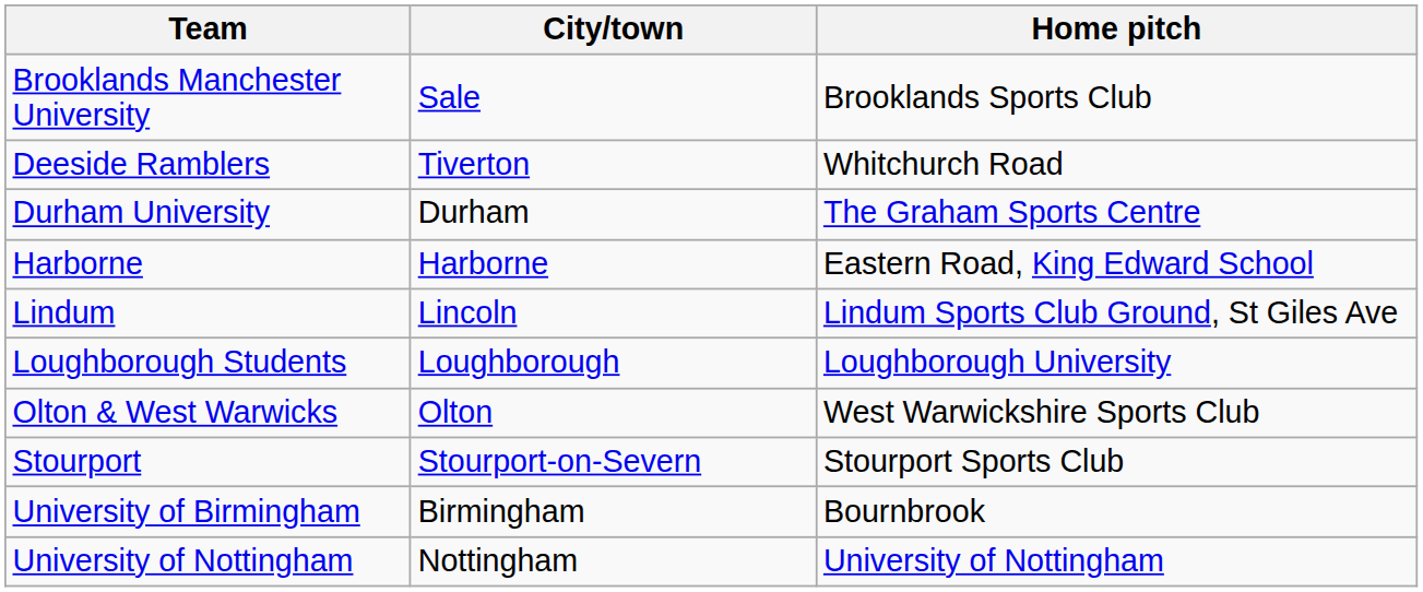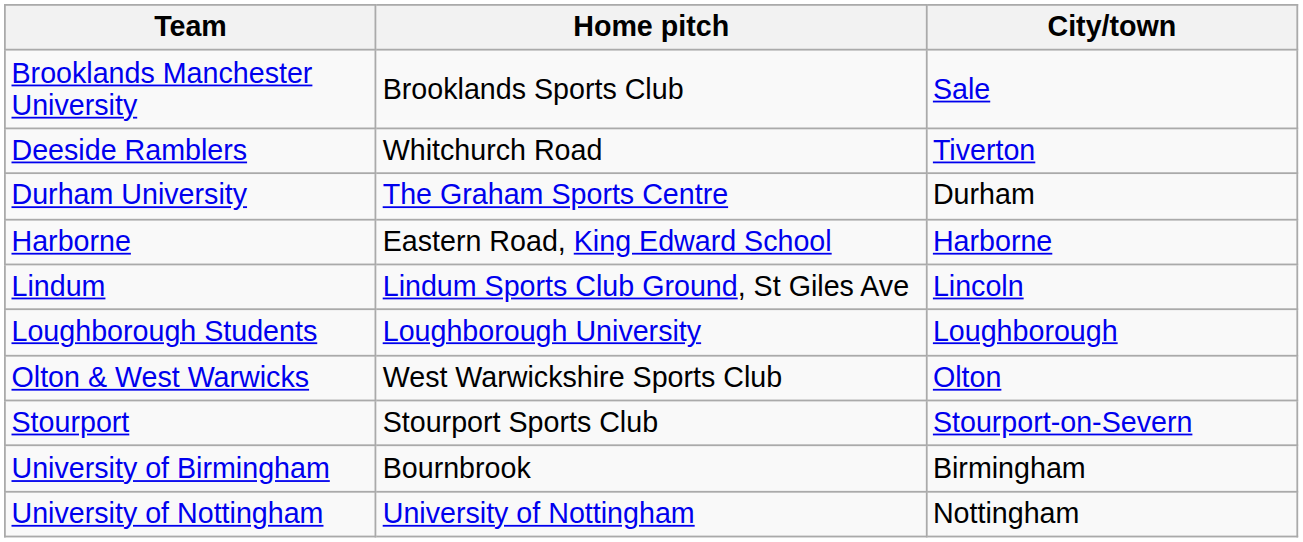columns swapped: City/town <-> Home pitch
